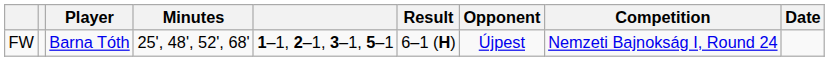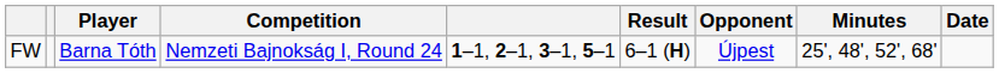columns swapped: Minutes <-> Competition
